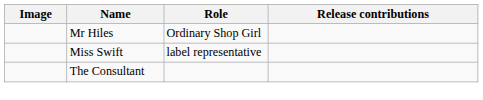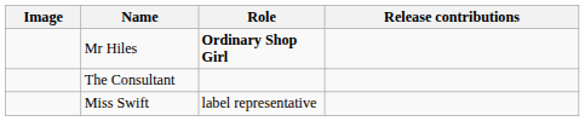Mr Hiles | Role: normal -> bold
rows swapped: The Consultant <-> Miss Swift
